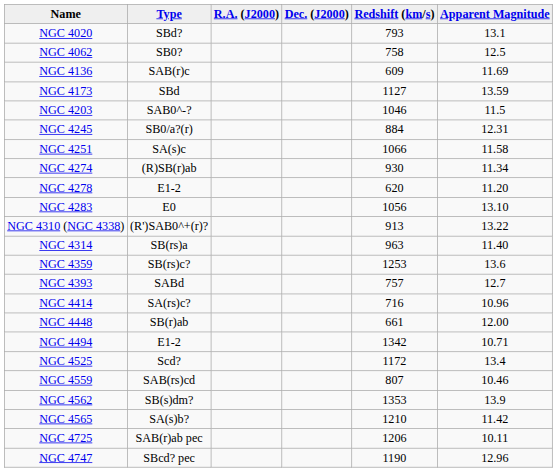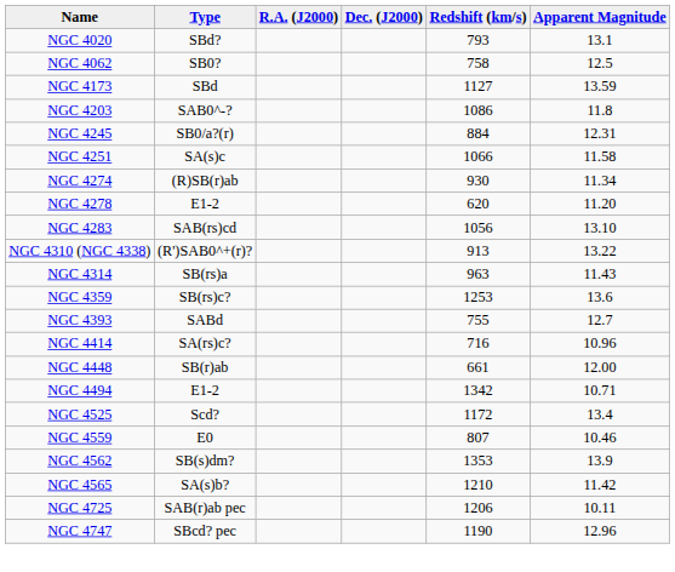- row: NGC 4136 | SAB(r)c | 609 | 11.69
NGC 4203 | Redshift (km/s): 1046 -> 1086
NGC 4203 | Apparent Magnitude: 11.5 -> 11.8
NGC 4283 | Type: E0 -> SAB(rs)cd
NGC 4314 | Apparent Magnitude: 11.40 -> 11.43
NGC 4393 | Redshift (km/s): 757 -> 755
NGC 4559 | Type: SAB(rs)cd -> E0
